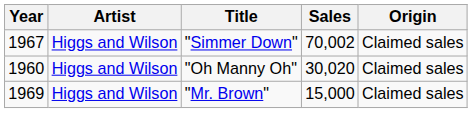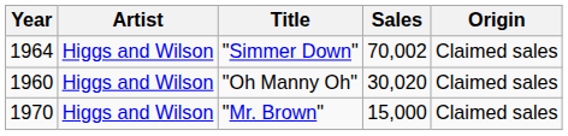"Simmer Down" | Year: 1967 -> 1964
"Mr. Brown" | Year: 1969 -> 1970
